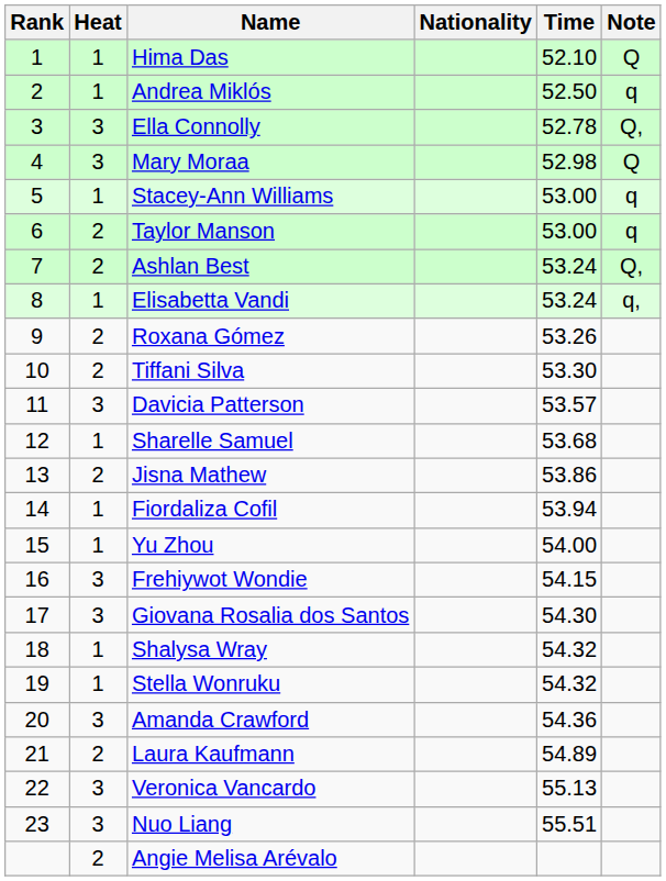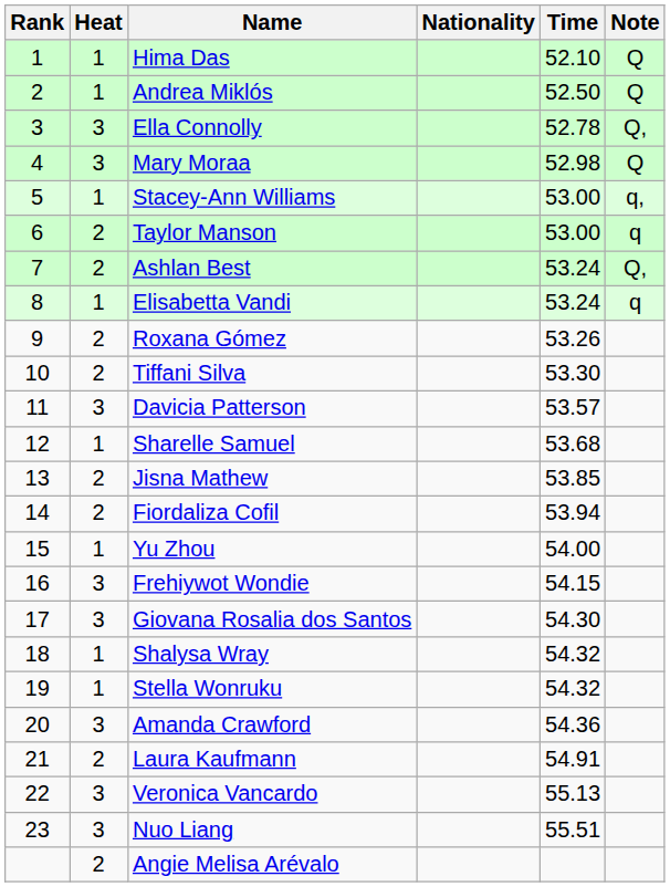Andrea Miklós | Note: q -> Q
Stacey-Ann Williams | Note: q -> q,
Elisabetta Vandi | Note: q, -> q
Jisna Mathew | Time: 53.86 -> 53.85
Fiordaliza Cofil | Heat: 1 -> 2
Laura Kaufmann | Time: 54.89 -> 54.91
